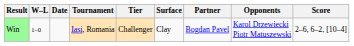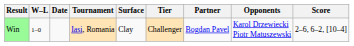columns swapped: Tier <-> Surface
